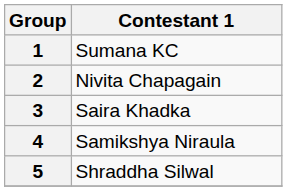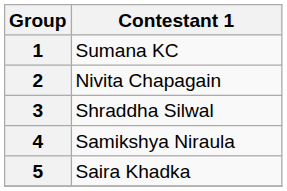3 | Contestant 1: Saira Khadka -> Shraddha Silwal
5 | Contestant 1: Shraddha Silwal -> Saira Khadka
